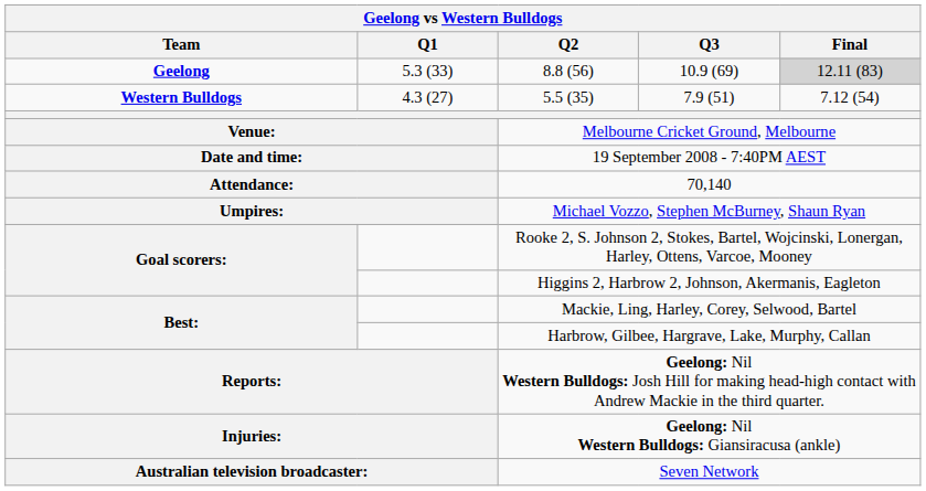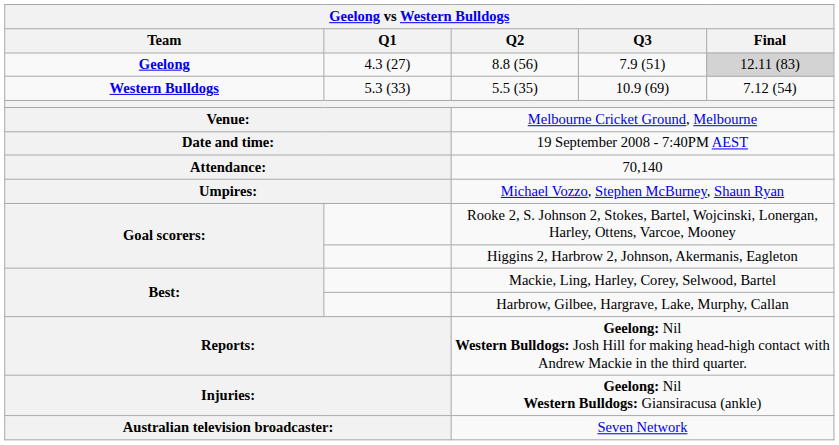8.8 (56) | Q1: 5.3 (33) -> 4.3 (27)
8.8 (56) | Q3: 10.9 (69) -> 7.9 (51)
5.5 (35) | Q1: 4.3 (27) -> 5.3 (33)
5.5 (35) | Q3: 7.9 (51) -> 10.9 (69)
